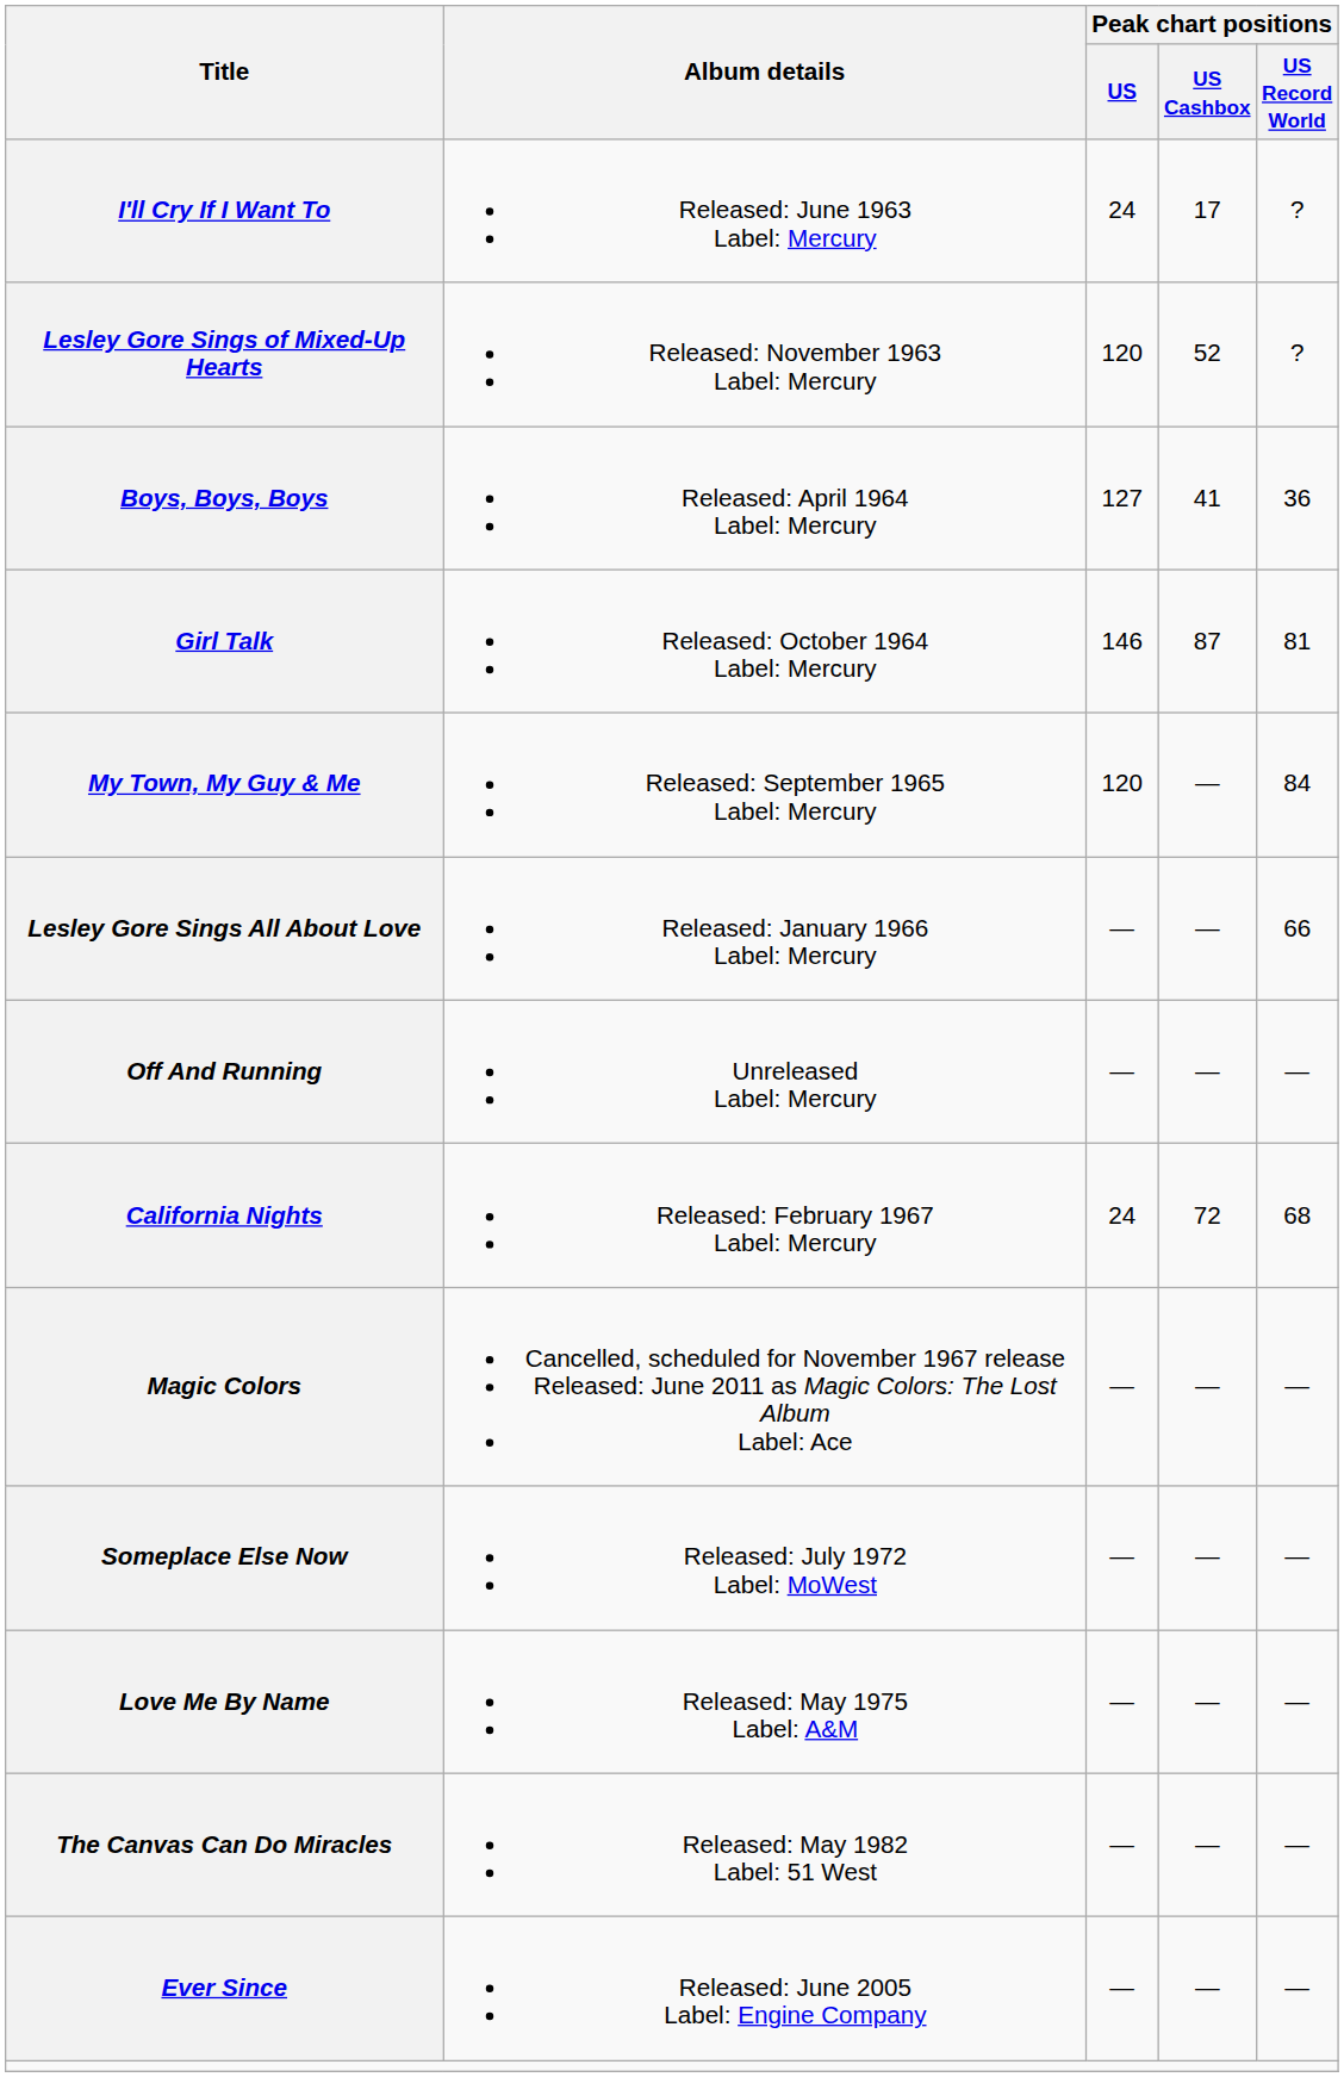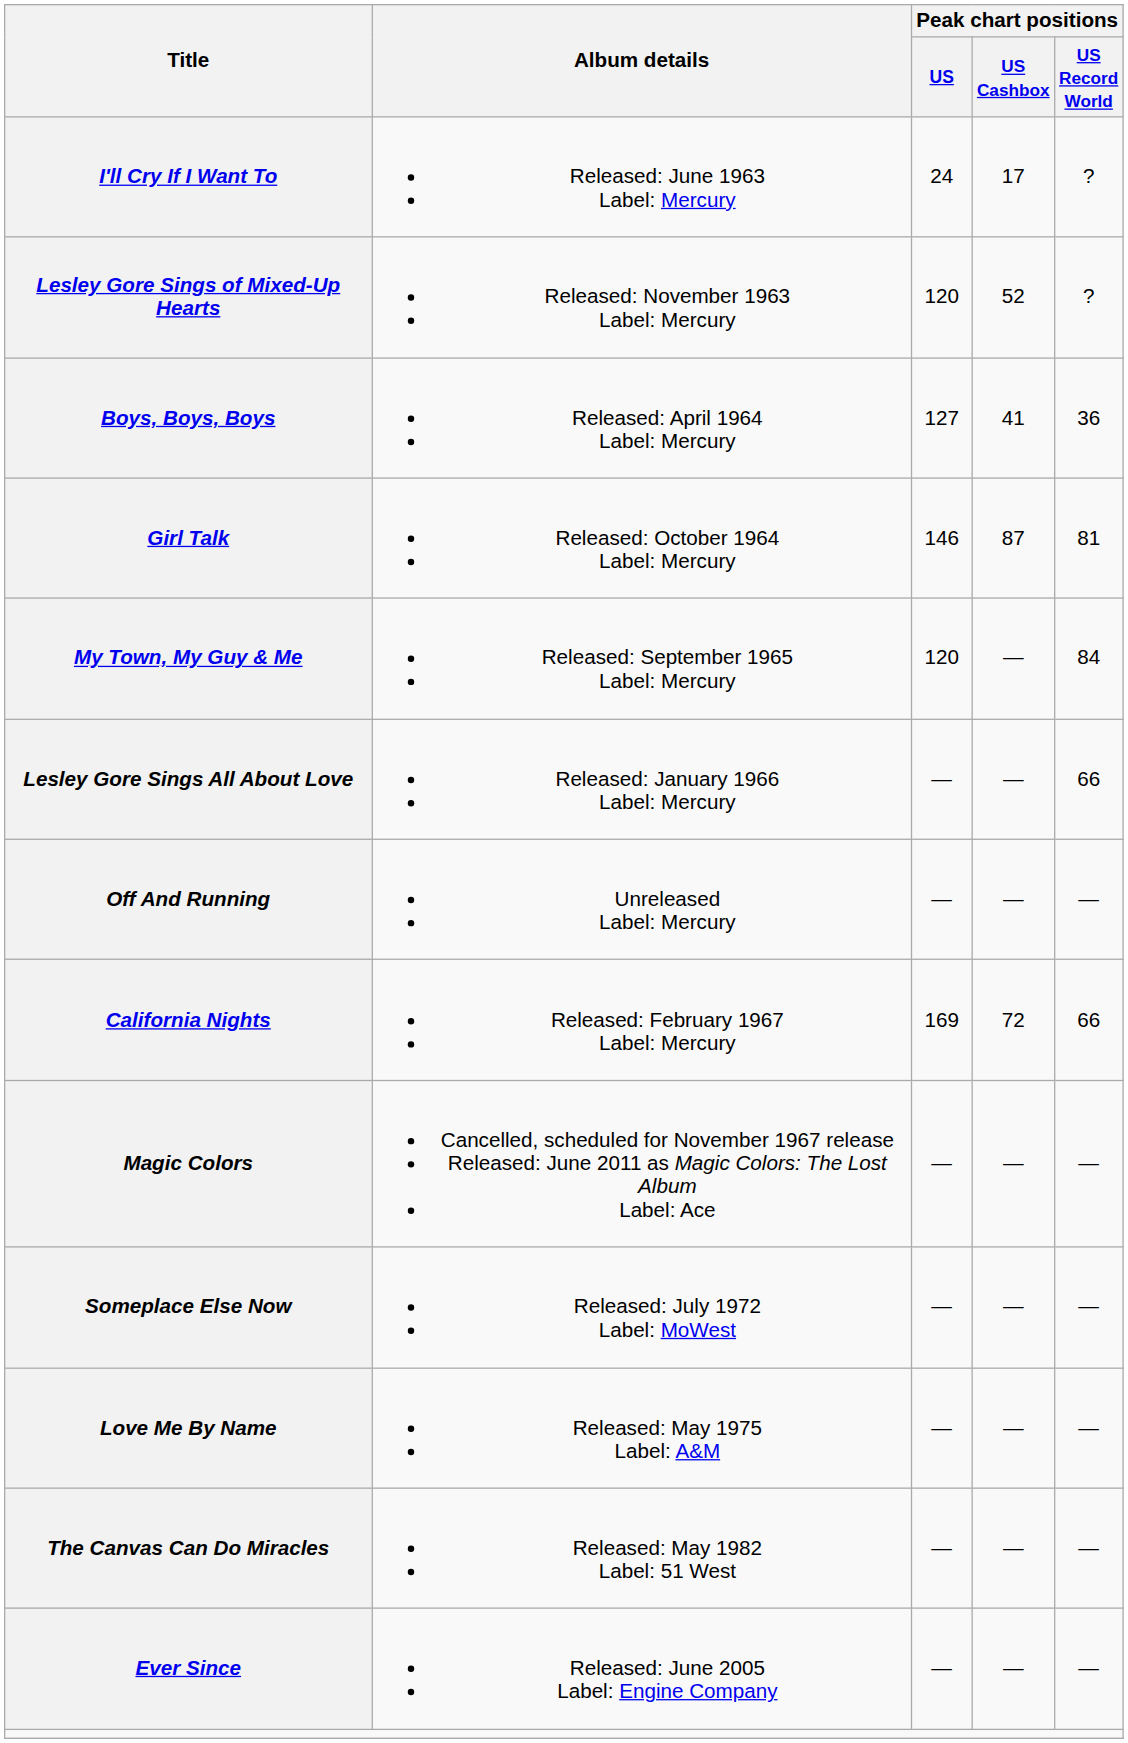California Nights | Peak chart positions / US: 24 -> 169
California Nights | Peak chart positions / US Record World: 68 -> 66
